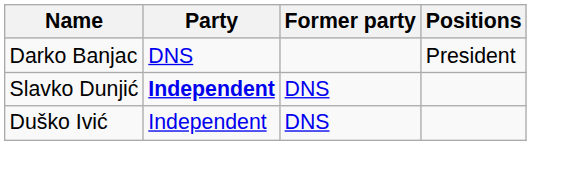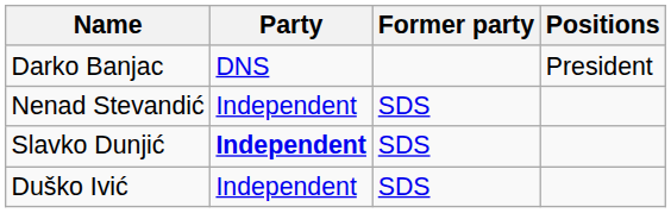+ row: Nenad Stevandić | Independent | SDS
Slavko Dunjić | Former party: DNS -> SDS
Duško Ivić | Former party: DNS -> SDS
